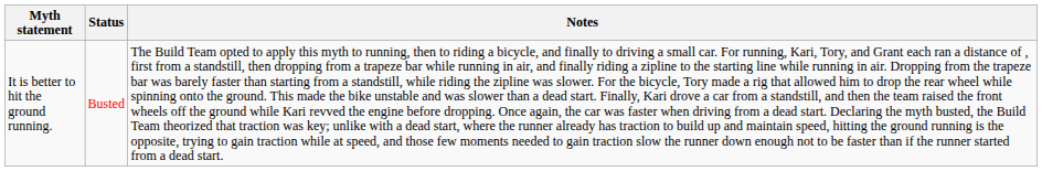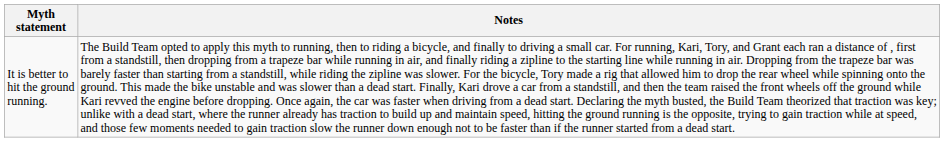- column: Status | Busted
